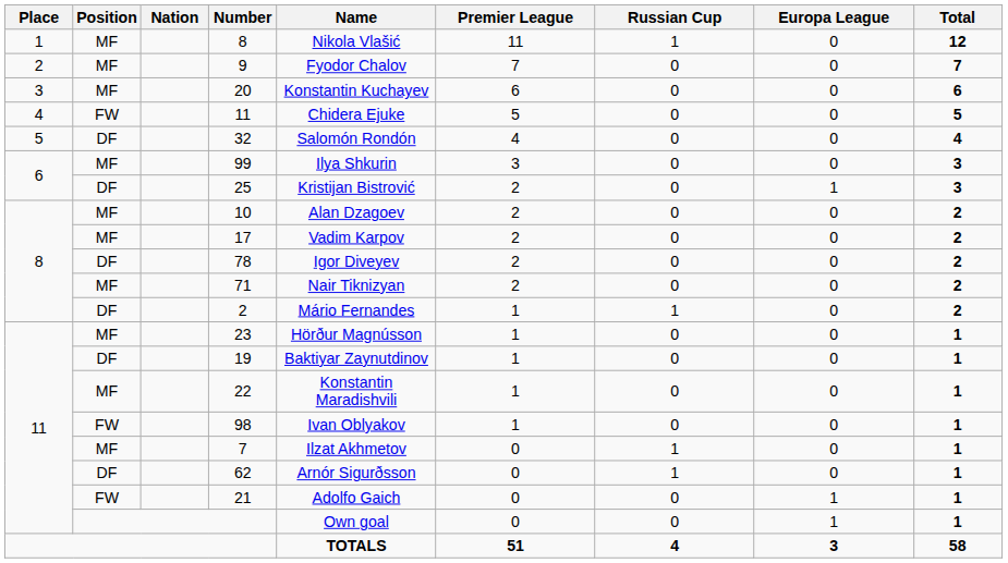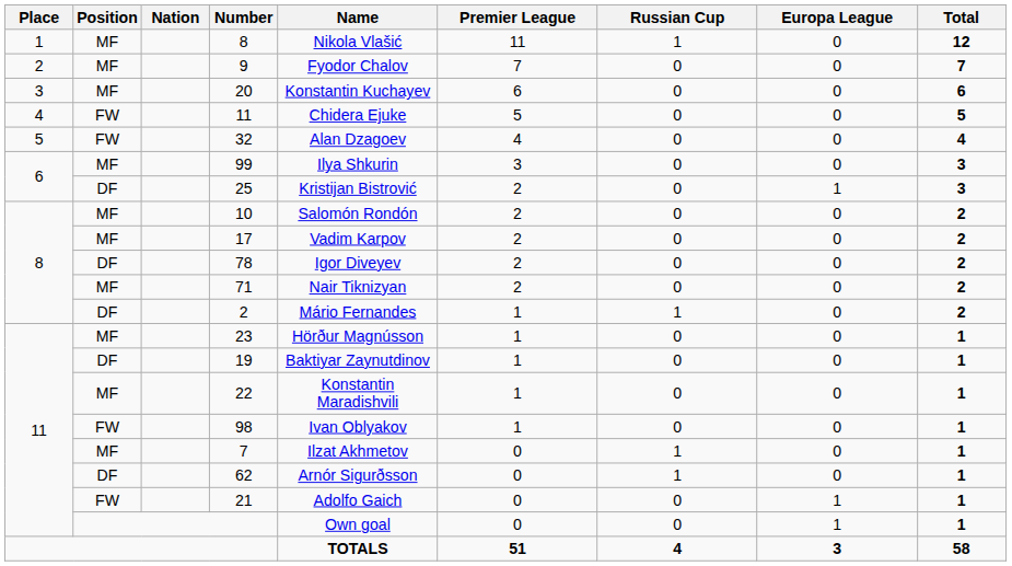32 | Position: DF -> FW
32 | Name: Salomón Rondón -> Alan Dzagoev
10 | Name: Alan Dzagoev -> Salomón Rondón
